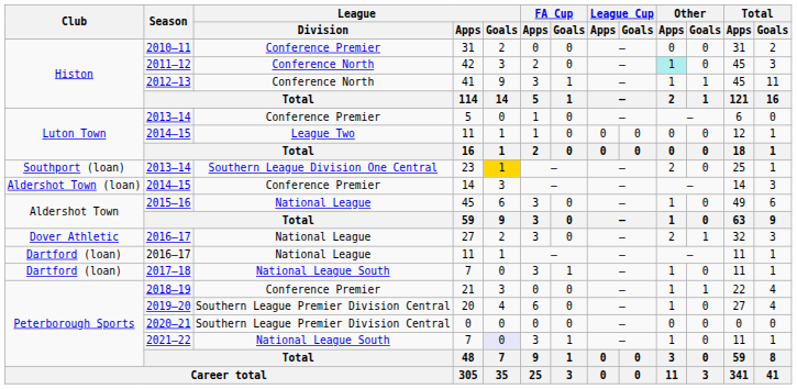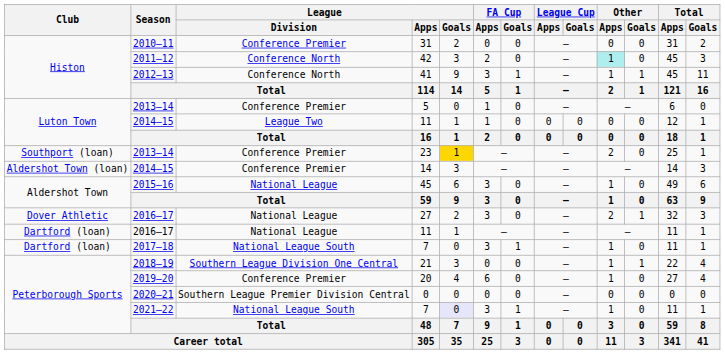23 | League / Division: Southern League Division One Central -> Conference Premier
21 | League / Division: Conference Premier -> Southern League Division One Central
20 | League / Division: Southern League Premier Division Central -> Conference Premier
